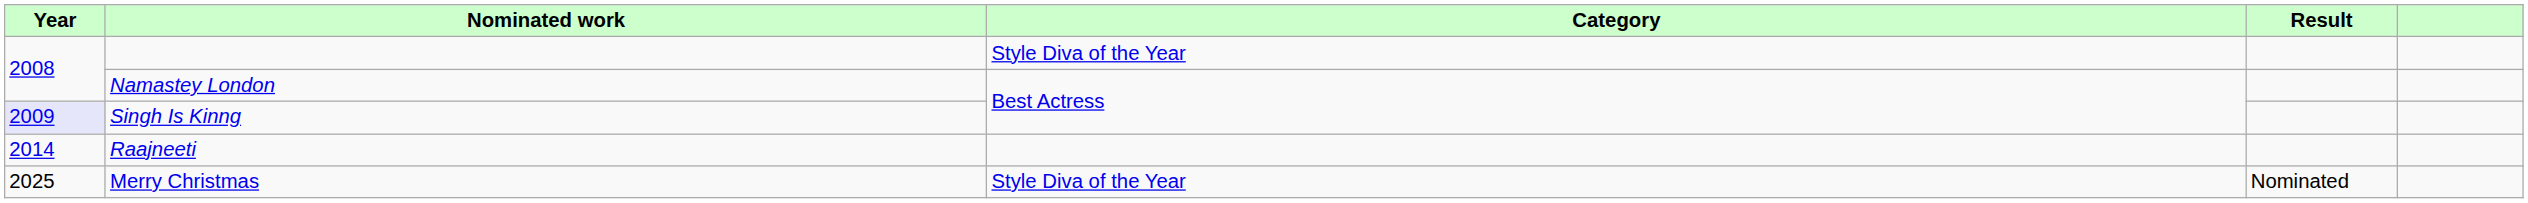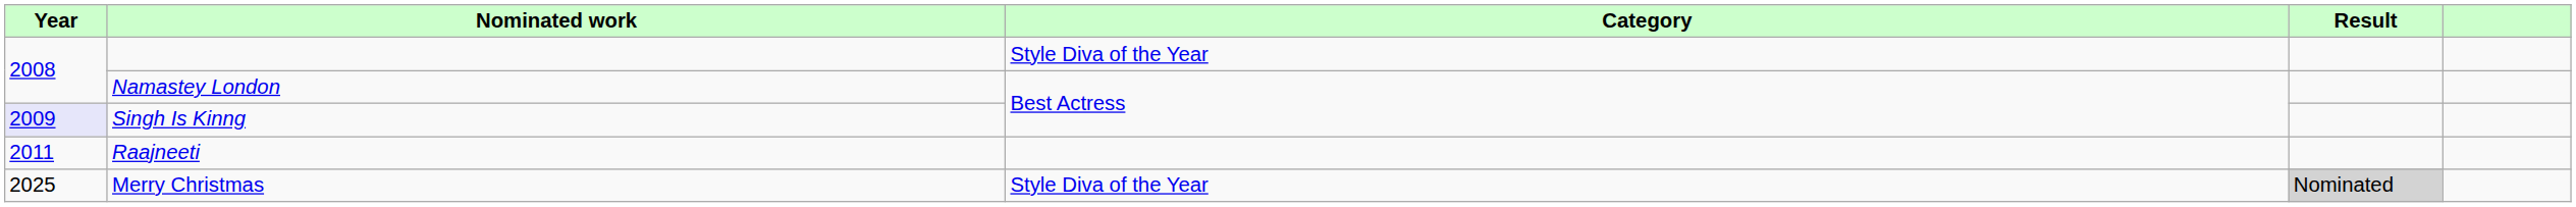Raajneeti | Year: 2014 -> 2011
Merry Christmas | Result: no background -> lightgrey background
